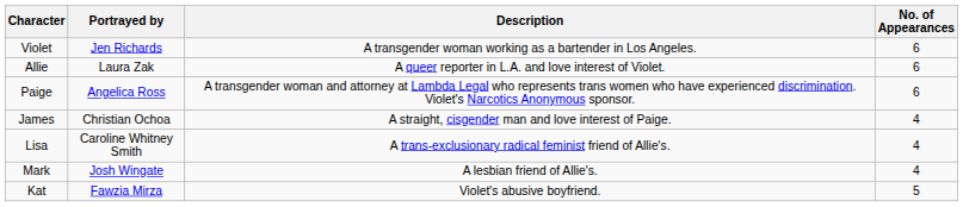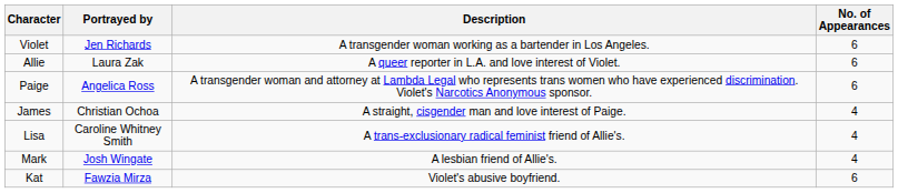Kat | No. of Appearances: 5 -> 6
